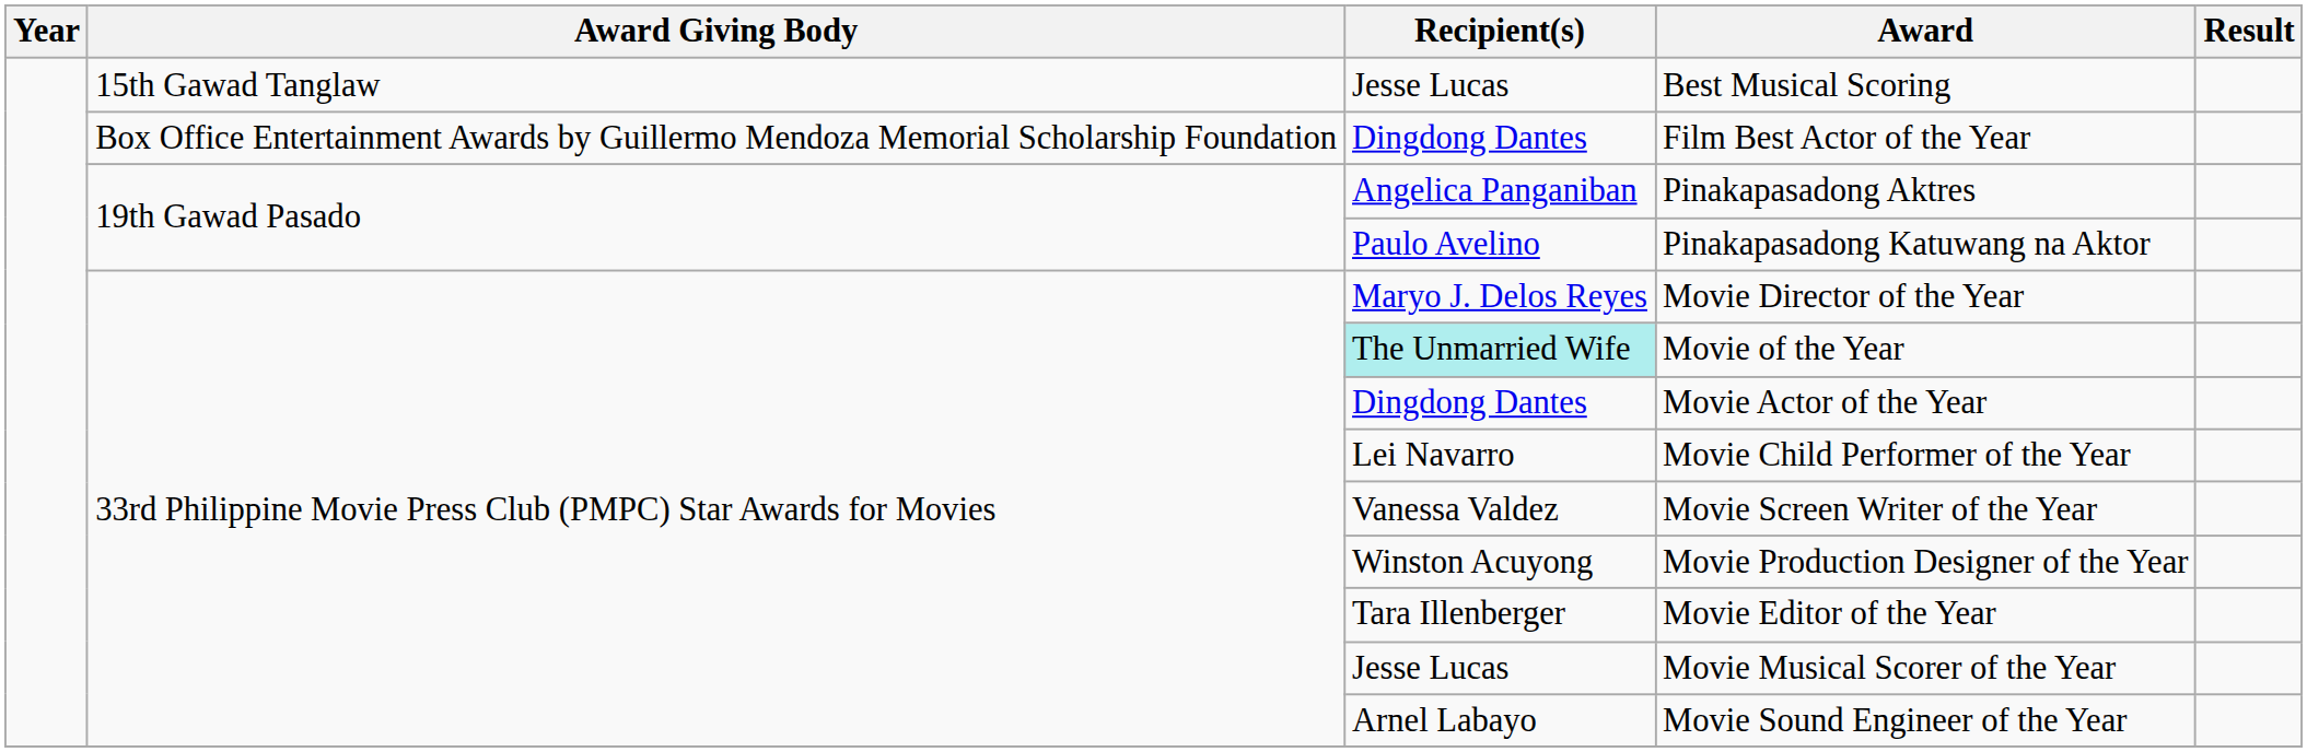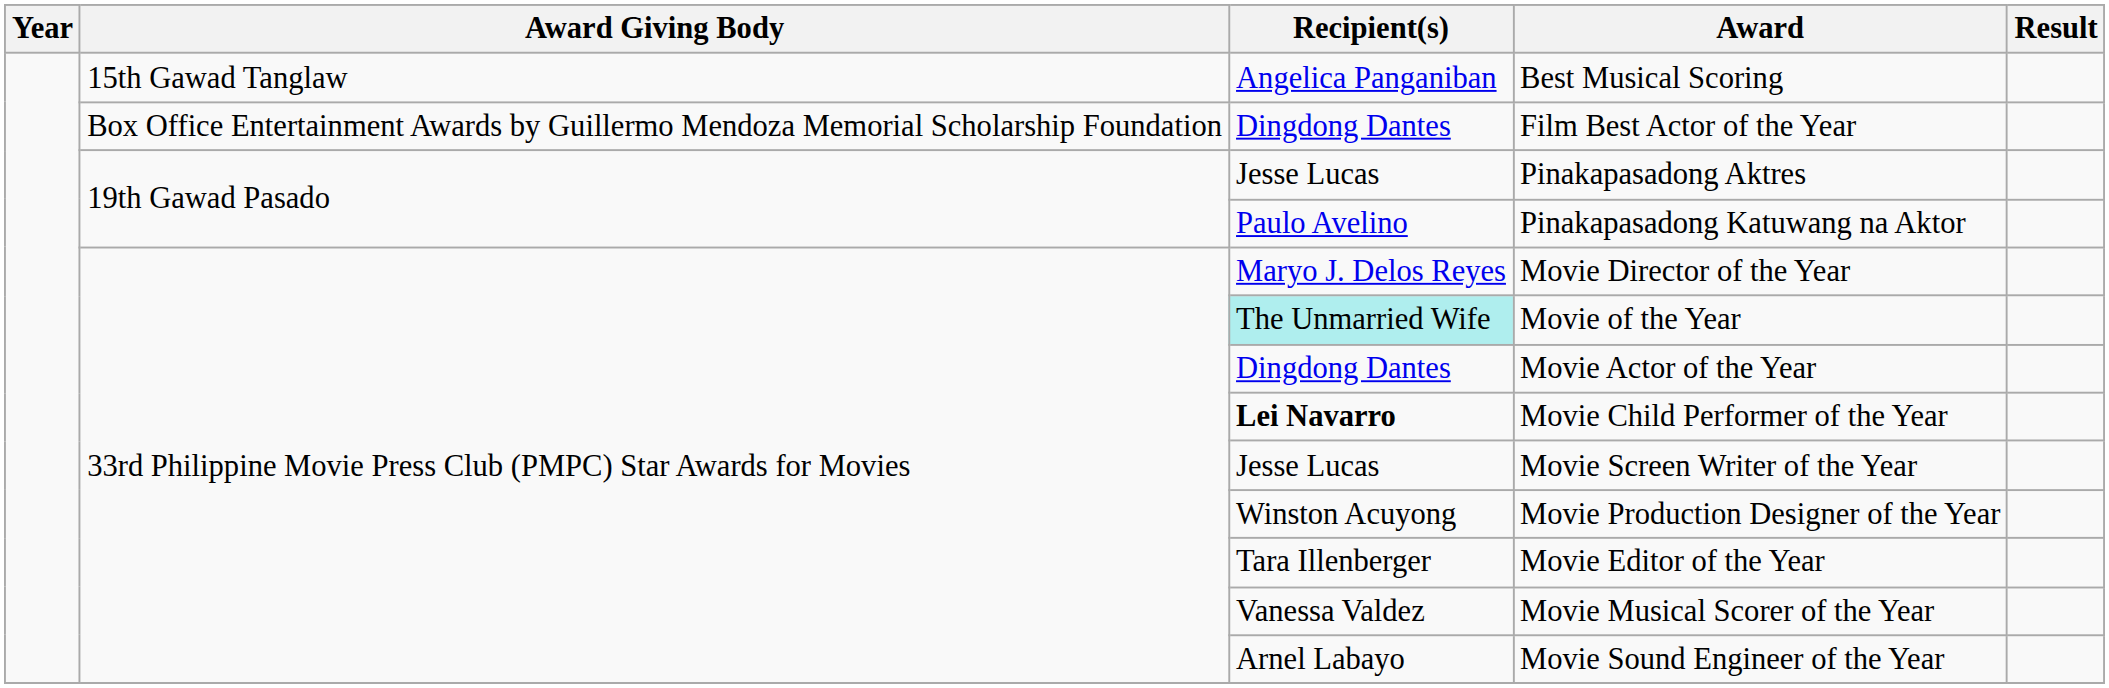Best Musical Scoring | Recipient(s): Jesse Lucas -> Angelica Panganiban
Pinakapasadong Aktres | Recipient(s): Angelica Panganiban -> Jesse Lucas
Movie Child Performer of the Year | Recipient(s): normal -> bold
Movie Screen Writer of the Year | Recipient(s): Vanessa Valdez -> Jesse Lucas
Movie Musical Scorer of the Year | Recipient(s): Jesse Lucas -> Vanessa Valdez
